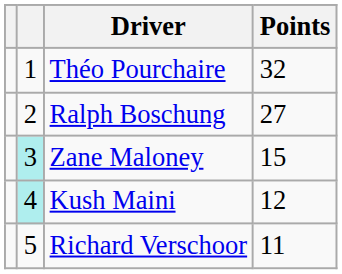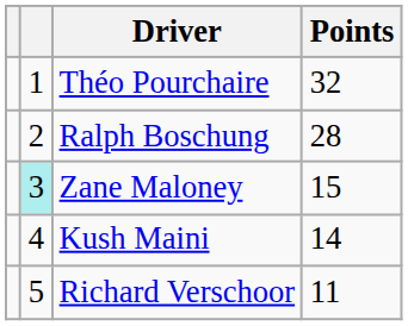Ralph Boschung | Points: 27 -> 28
Kush Maini | column 2: paleturquoise background -> no background
Kush Maini | Points: 12 -> 14
